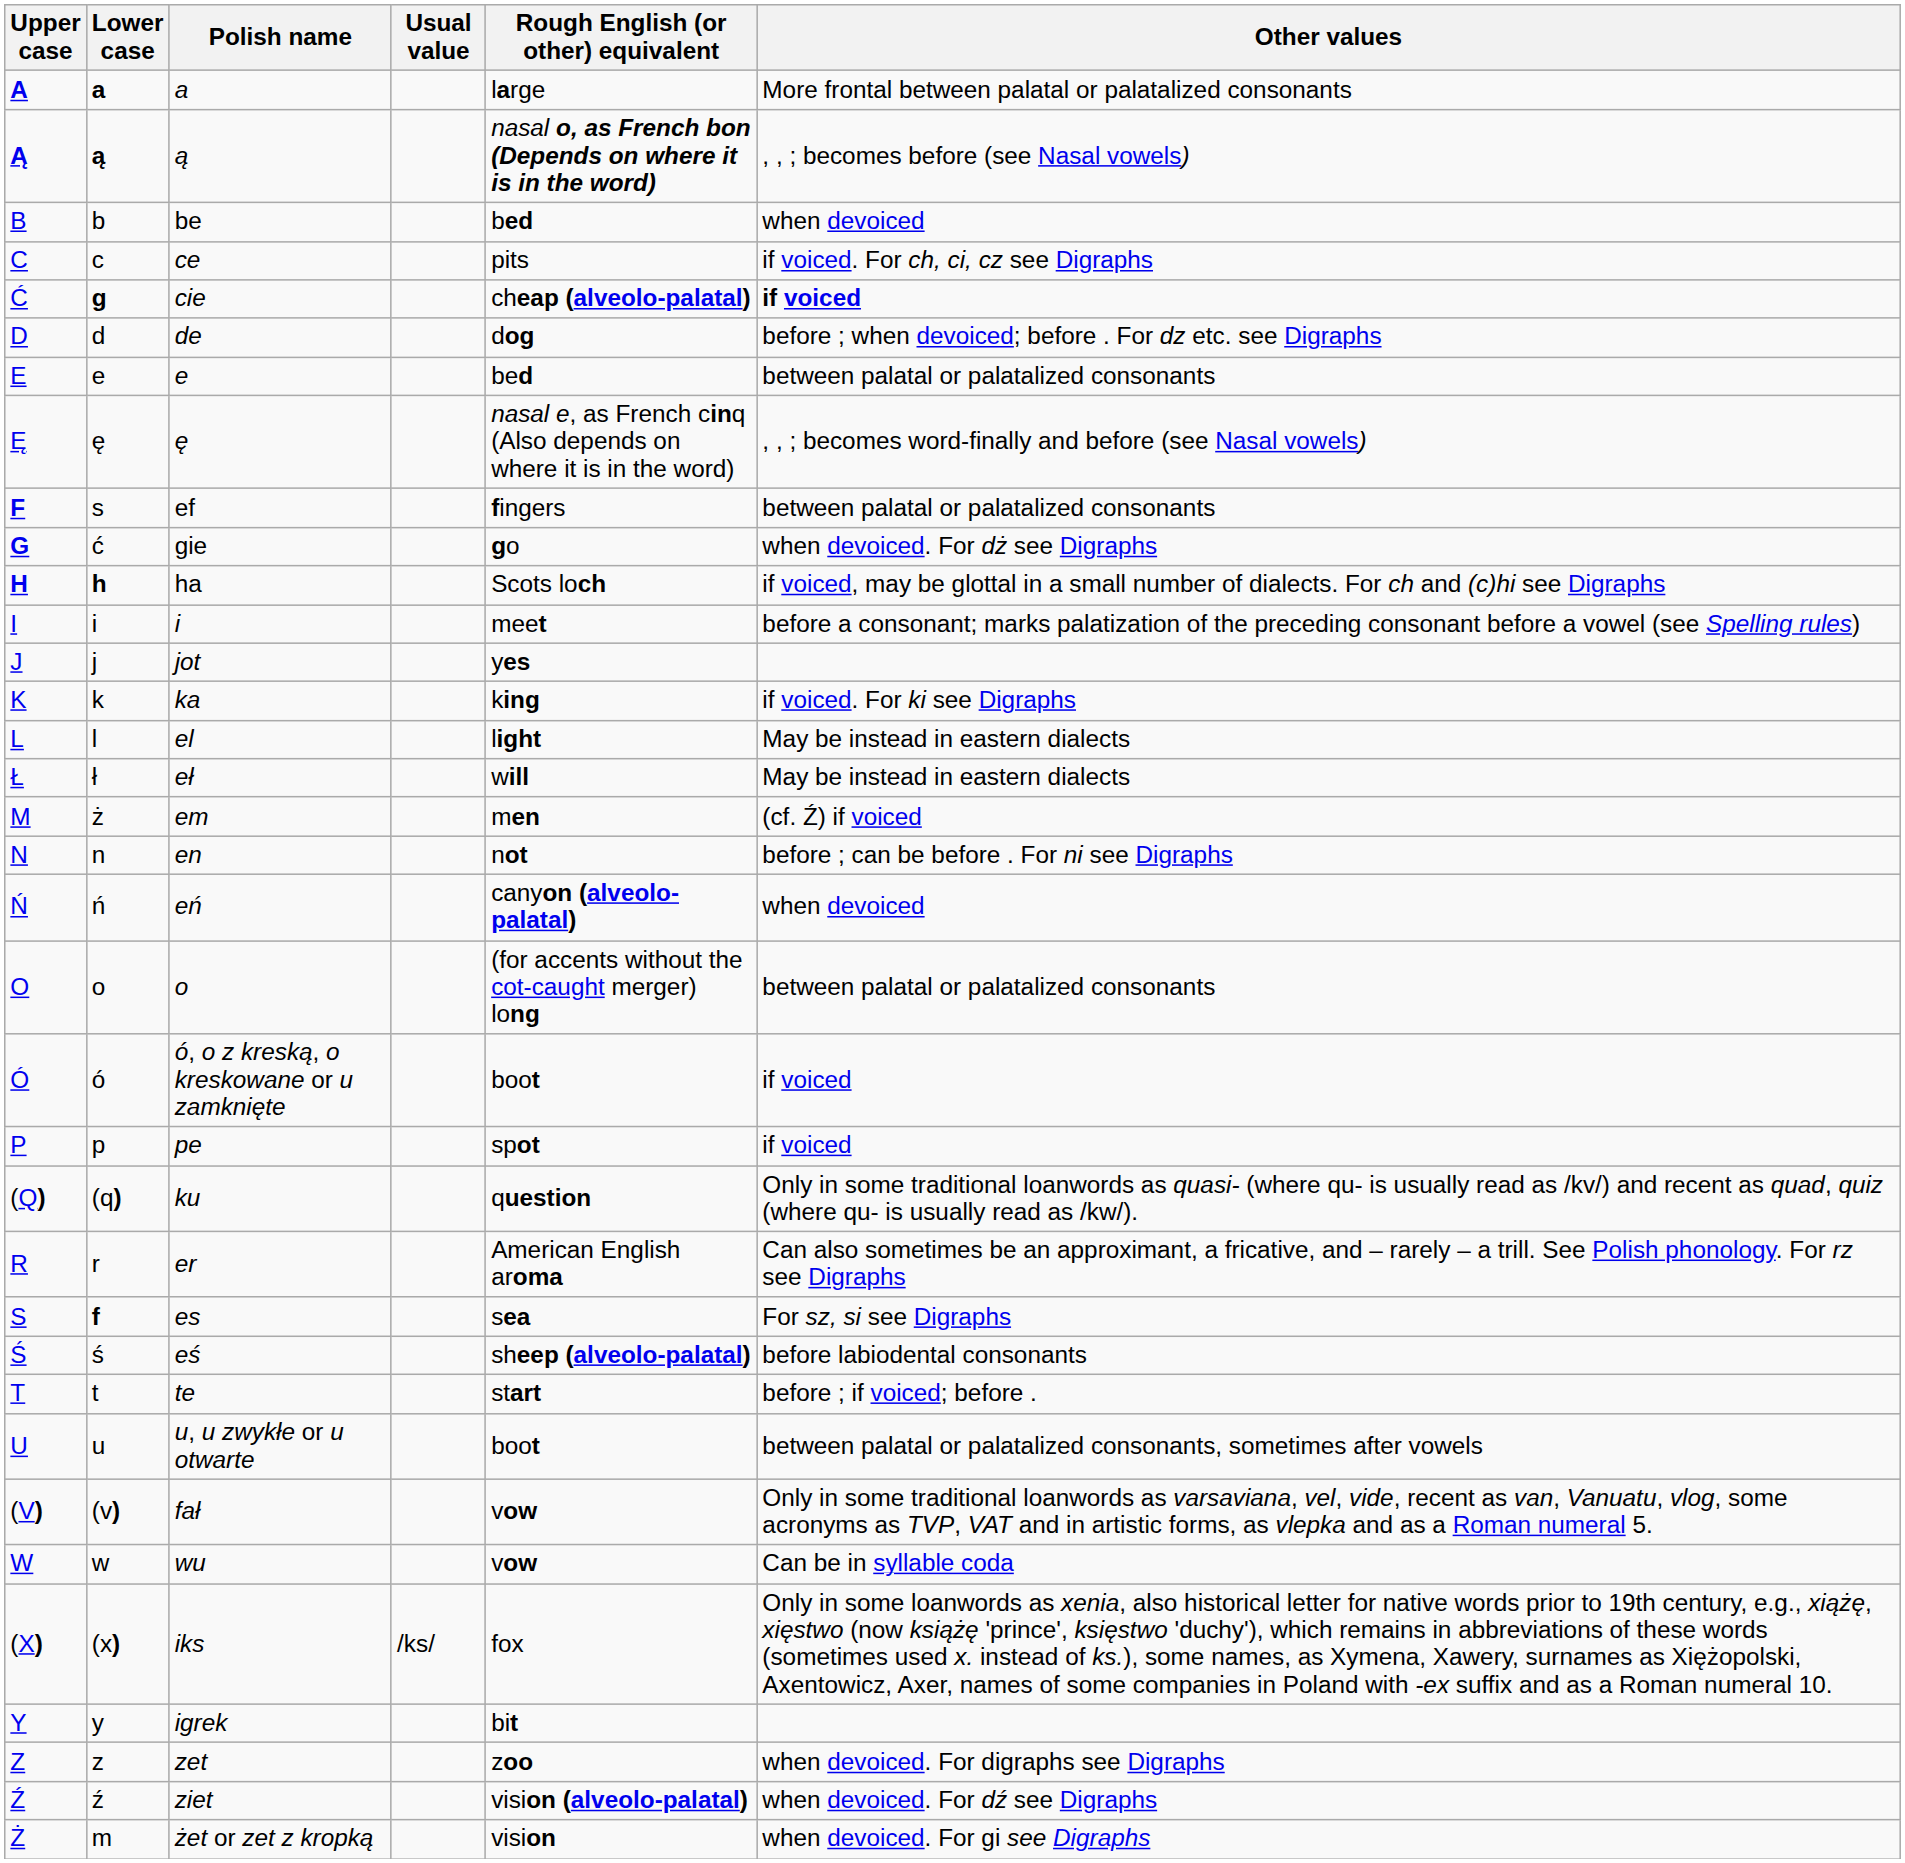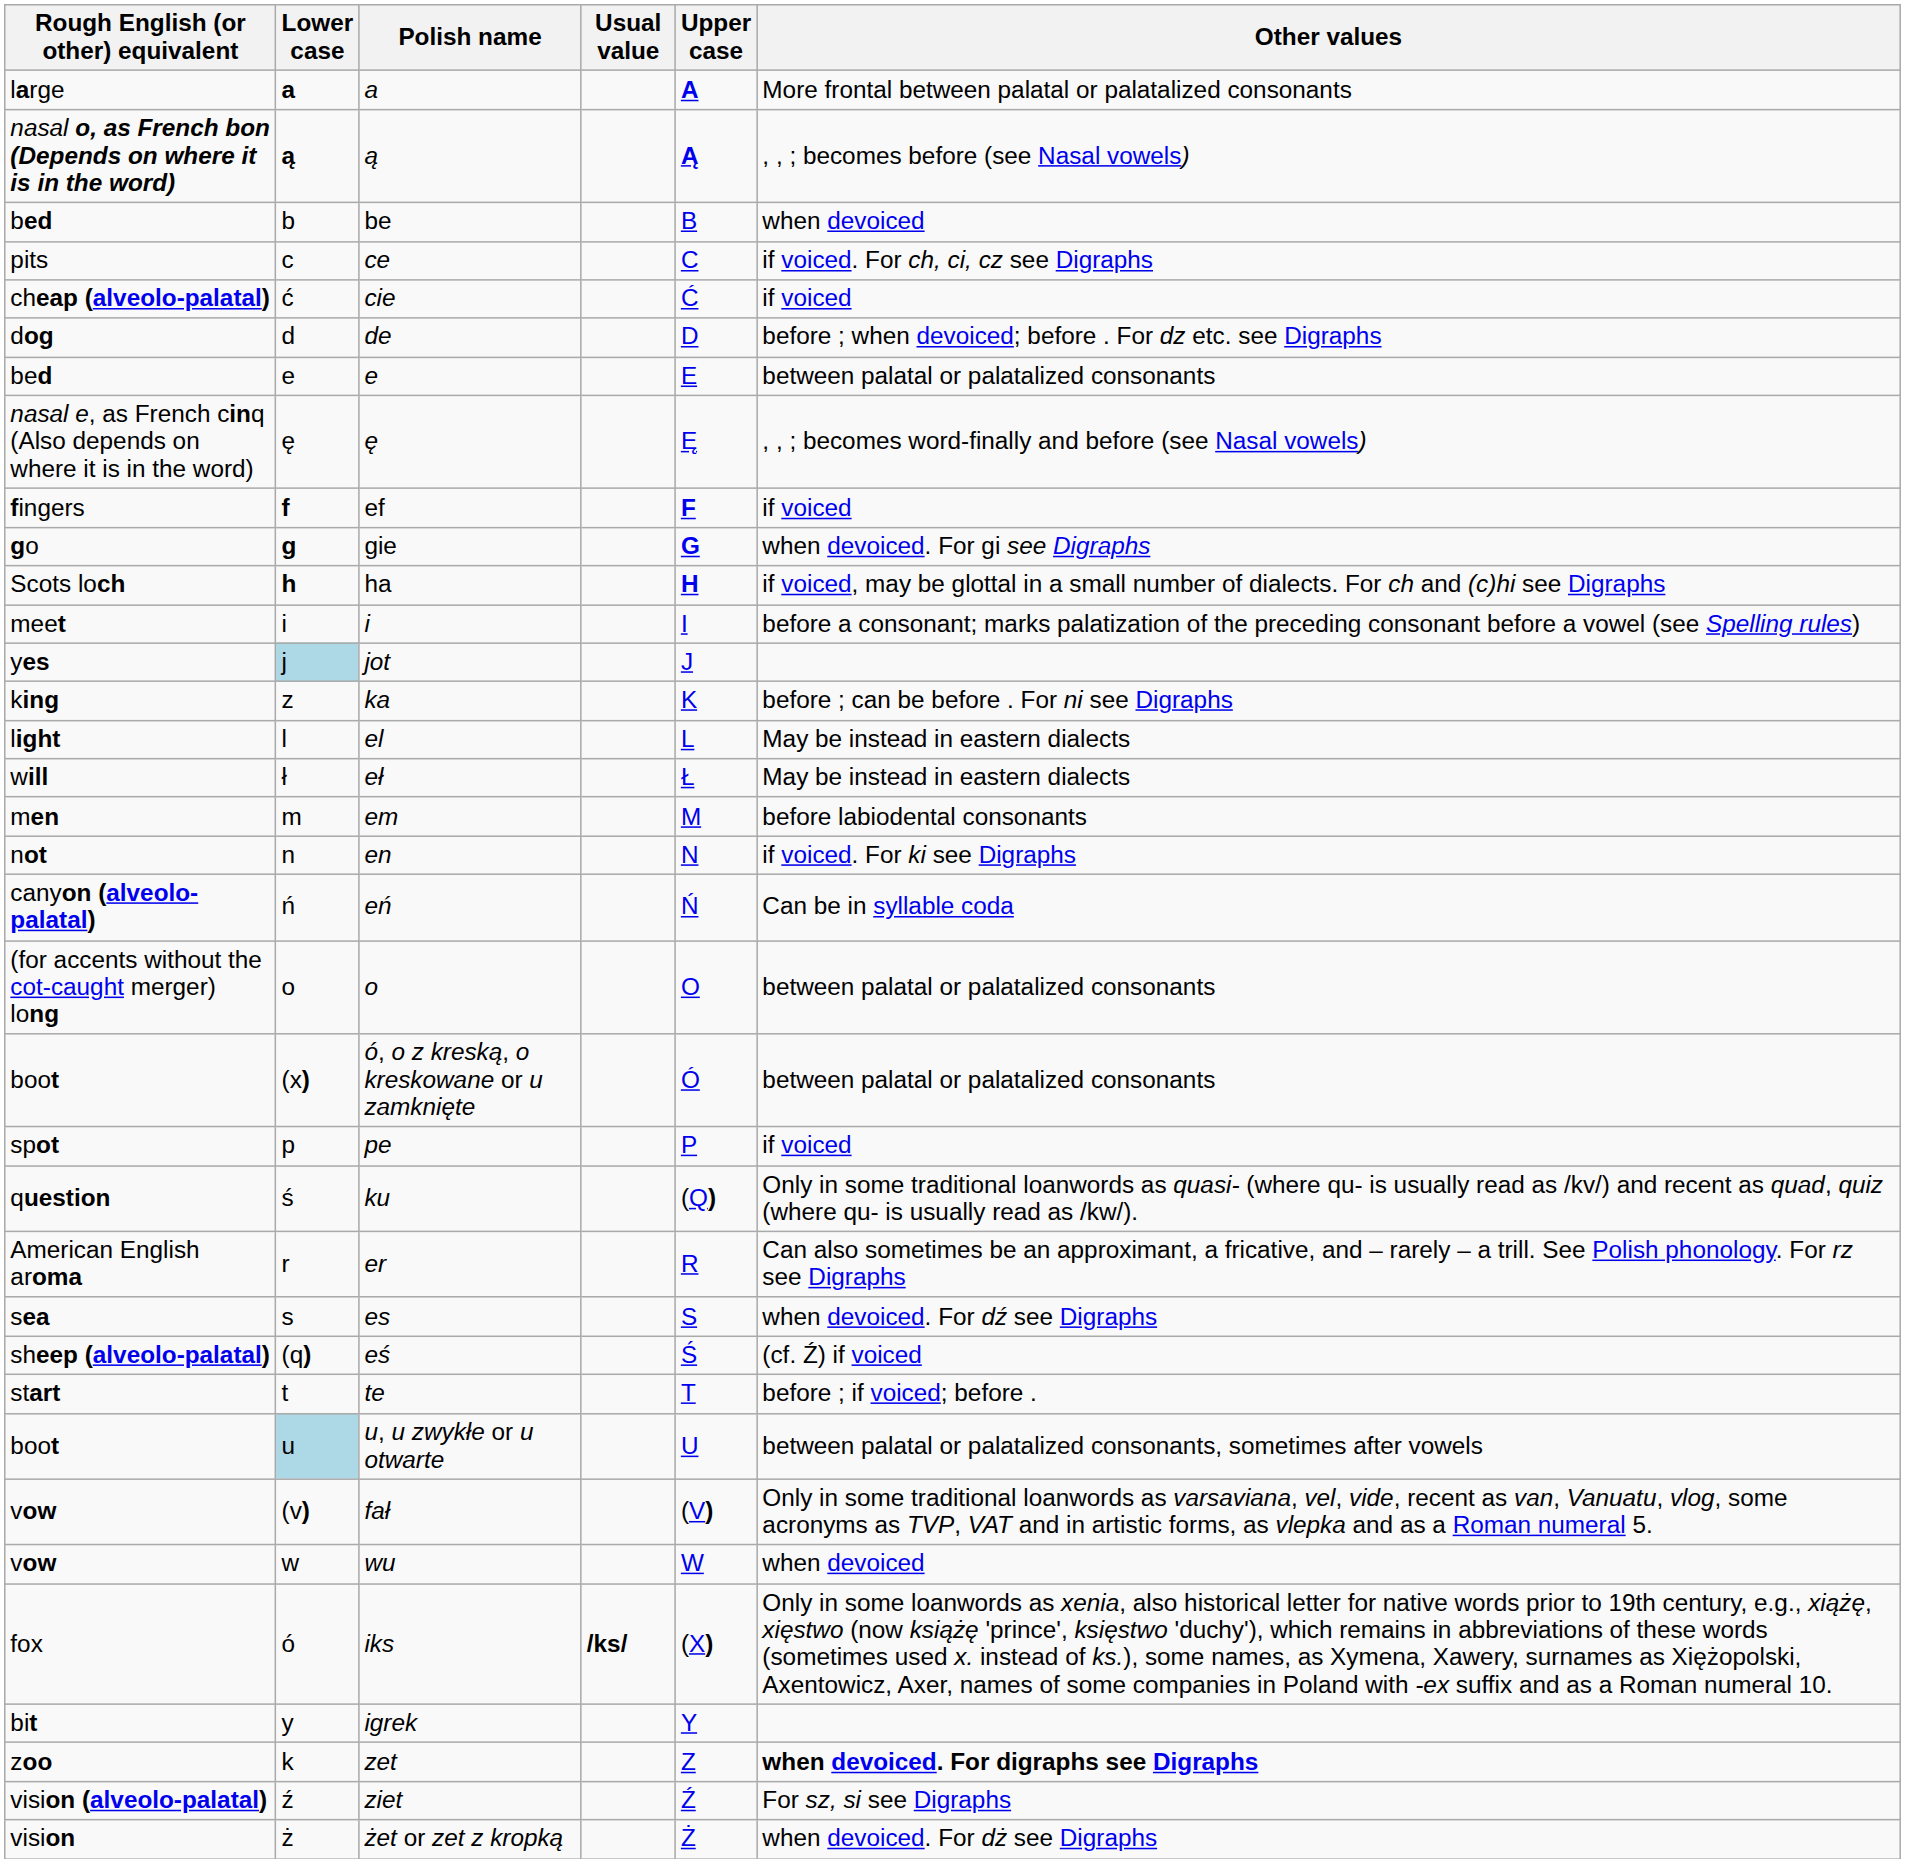columns swapped: Upper case <-> Rough English (or other) equivalent
cie | Lower case: g -> ć
cie | Other values: bold -> normal
ef | Lower case: s -> f
ef | Other values: between palatal or palatalized consonants -> if voiced
gie | Lower case: ć -> g
gie | Other values: when devoiced. For dż see Digraphs -> when devoiced. For gi see Digraphs
jot | Lower case: no background -> lightblue background
ka | Lower case: k -> z
ka | Other values: if voiced. For ki see Digraphs -> before ; can be before . For ni see Digraphs
em | Lower case: ż -> m
em | Other values: (cf. Ź) if voiced -> before labiodental consonants
en | Other values: before ; can be before . For ni see Digraphs -> if voiced. For ki see Digraphs
eń | Other values: when devoiced -> Can be in syllable coda
ó, o z kreską, o kreskowane or u zamknięte | Lower case: ó -> (x)
ó, o z kreską, o kreskowane or u zamknięte | Other values: if voiced -> between palatal or palatalized consonants
ku | Lower case: (q) -> ś
es | Lower case: f -> s
es | Other values: For sz, si see Digraphs -> when devoiced. For dź see Digraphs
eś | Lower case: ś -> (q)
eś | Other values: before labiodental consonants -> (cf. Ź) if voiced
u, u zwykłe or u otwarte | Lower case: no background -> lightblue background
wu | Other values: Can be in syllable coda -> when devoiced
iks | Lower case: (x) -> ó
iks | Usual value: normal -> bold
zet | Lower case: z -> k
zet | Other values: normal -> bold
ziet | Other values: when devoiced. For dź see Digraphs -> For sz, si see Digraphs
żet or zet z kropką | Lower case: m -> ż
żet or zet z kropką | Other values: when devoiced. For gi see Digraphs -> when devoiced. For dż see Digraphs
